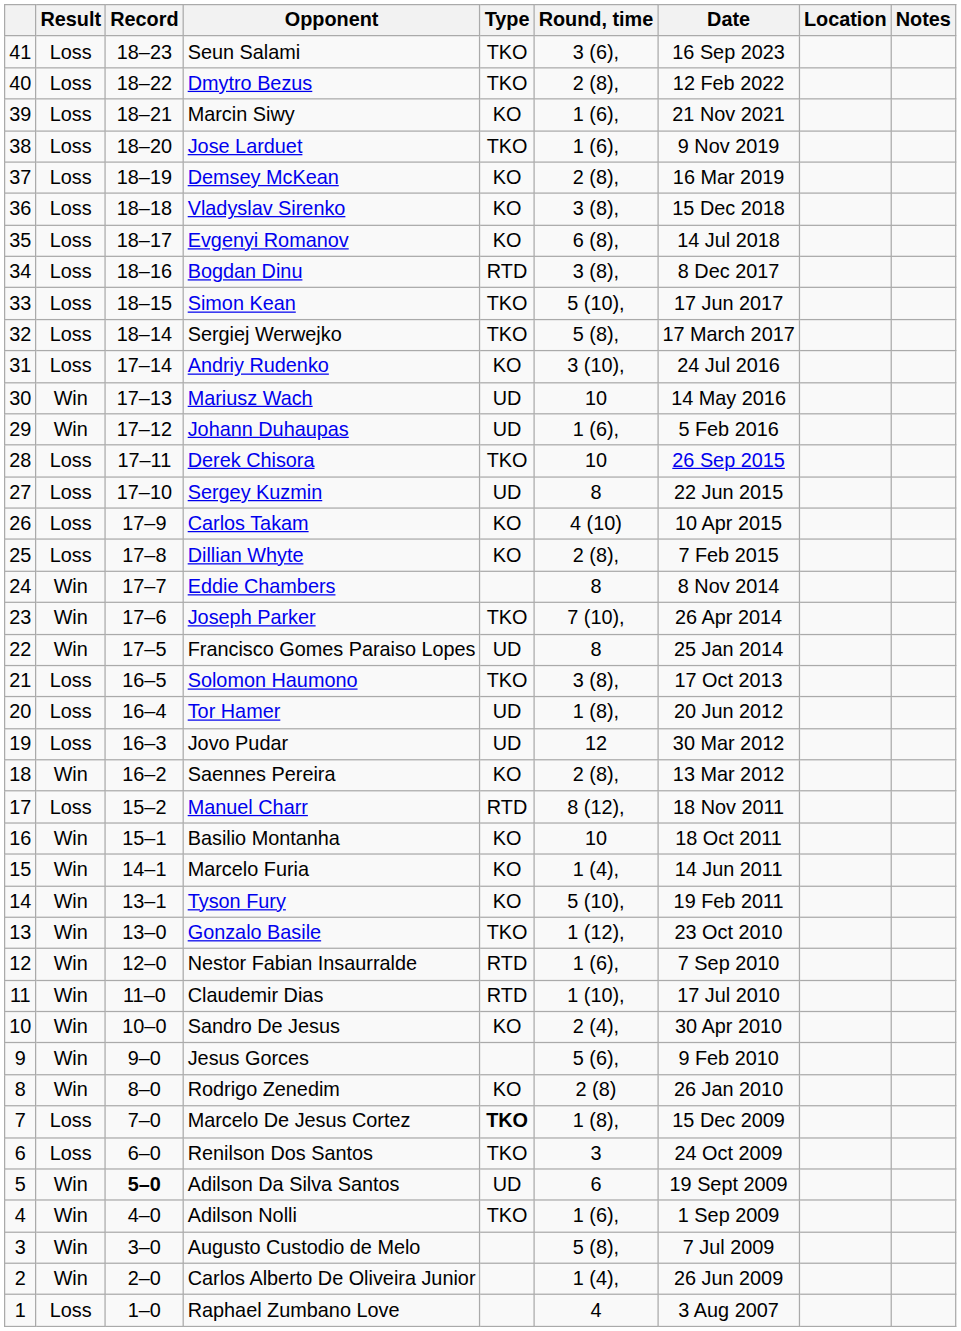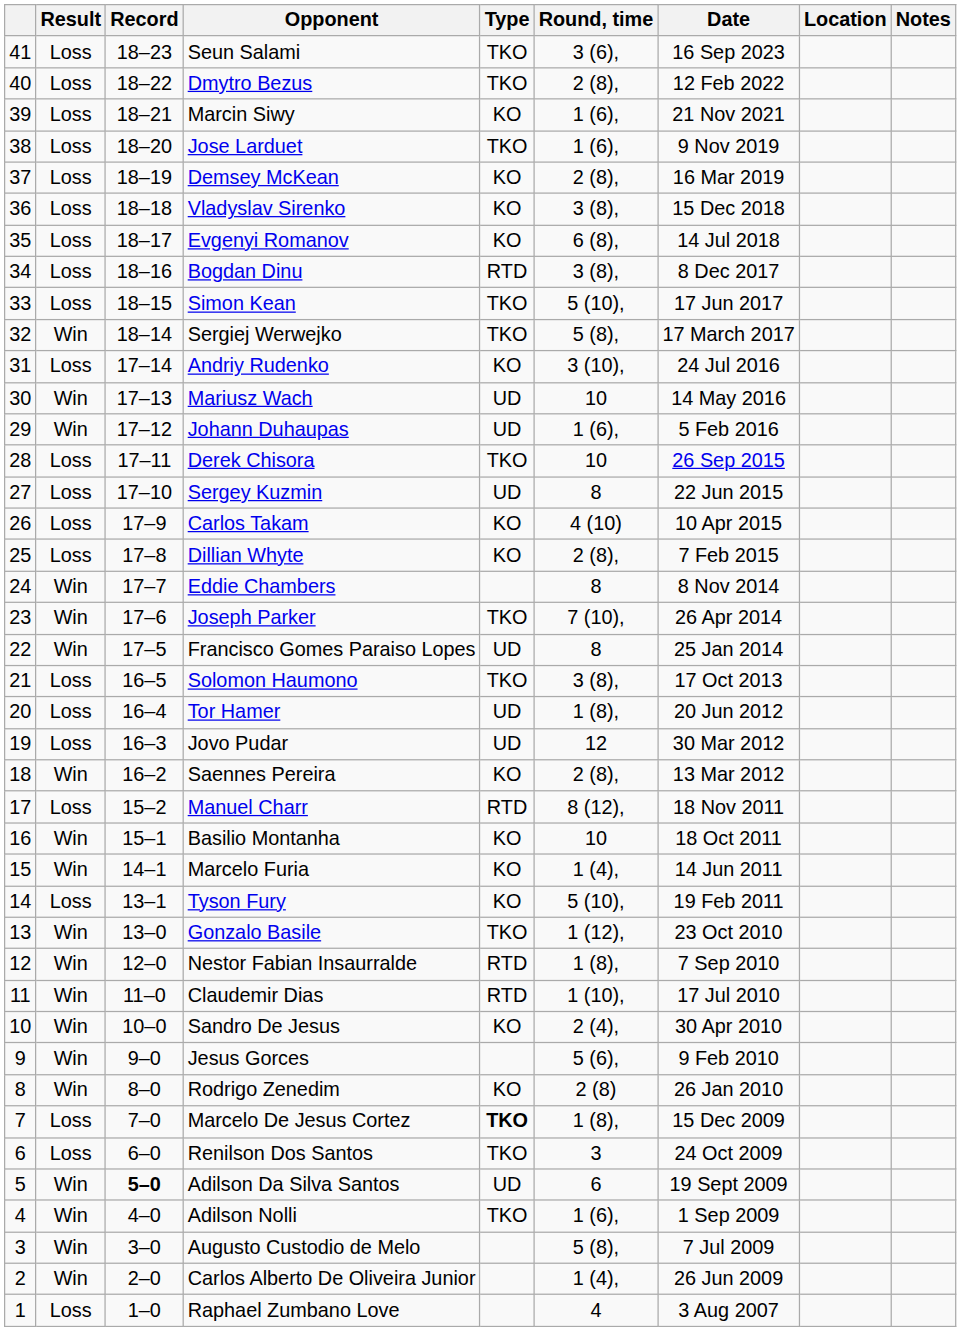Sergiej Werwejko | Result: Loss -> Win
Tyson Fury | Result: Win -> Loss
Nestor Fabian Insaurralde | Round, time: 1 (6), -> 1 (8),
